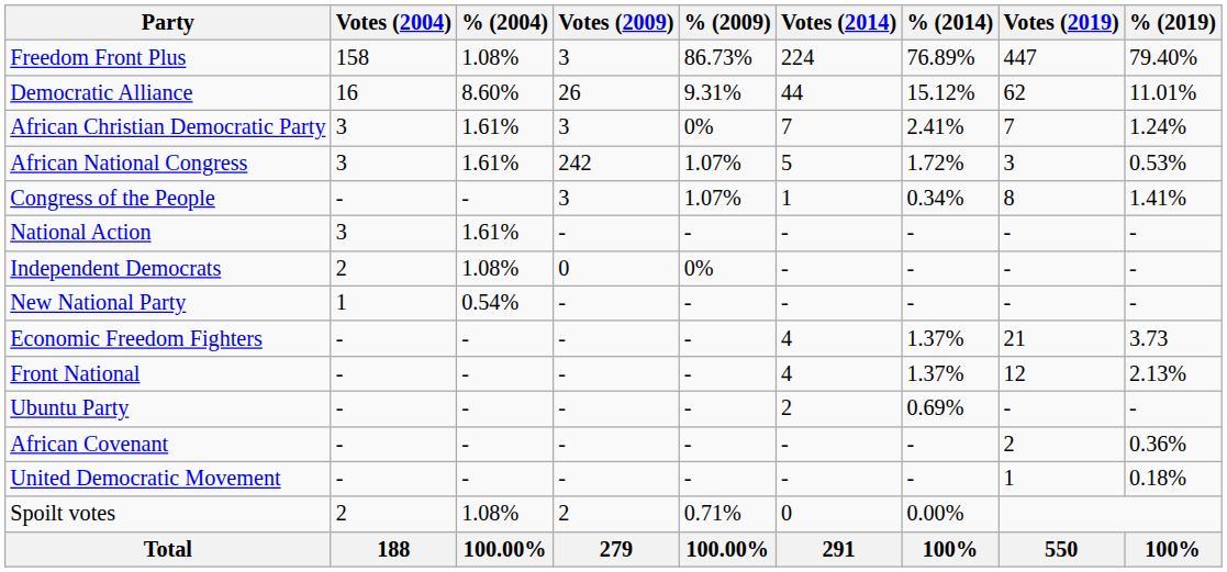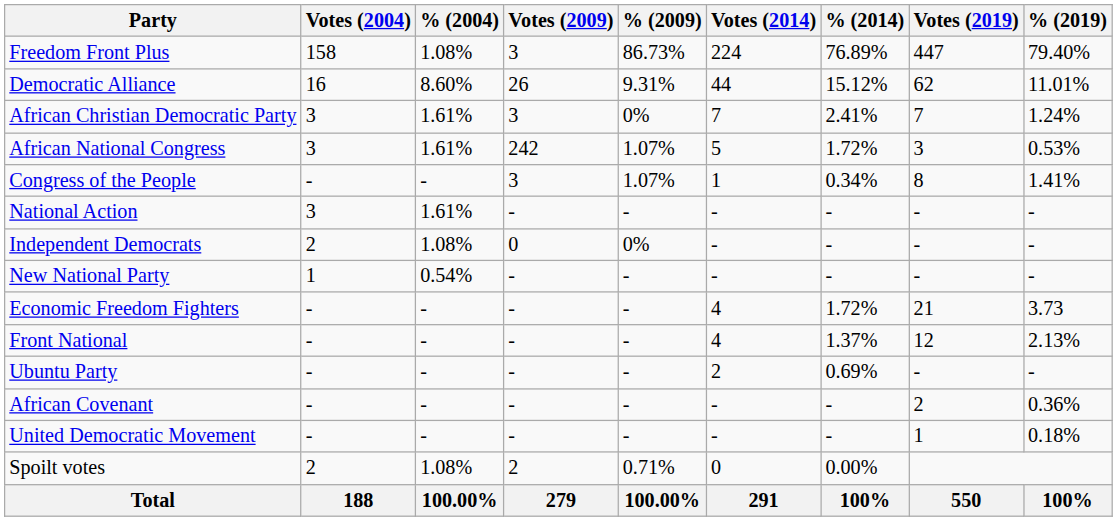Economic Freedom Fighters | % (2014): 1.37% -> 1.72%
